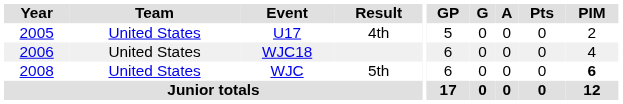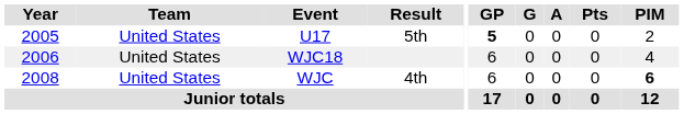U17 | Result: 4th -> 5th
U17 | GP: normal -> bold
WJC | Result: 5th -> 4th
